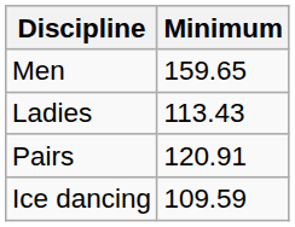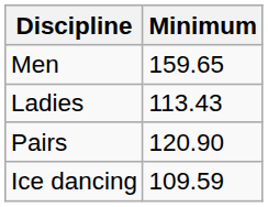Pairs | Minimum: 120.91 -> 120.90
